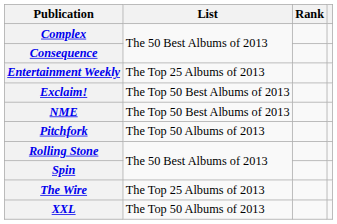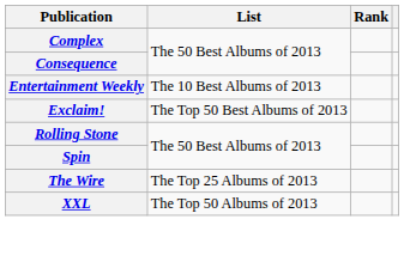Entertainment Weekly | List: The Top 25 Albums of 2013 -> The 10 Best Albums of 2013
- row: NME | The Top 50 Best Albums of 2013
- row: Pitchfork | The Top 50 Albums of 2013
